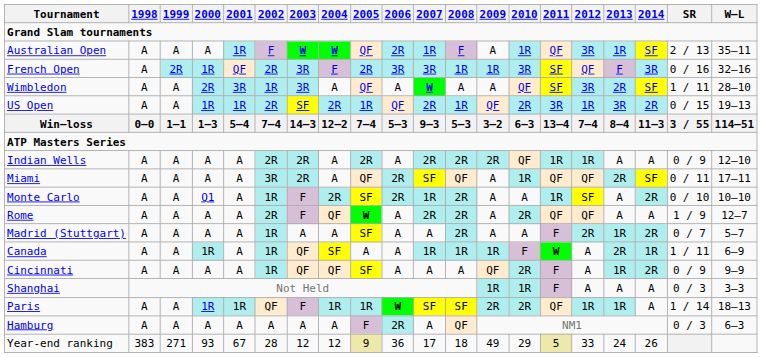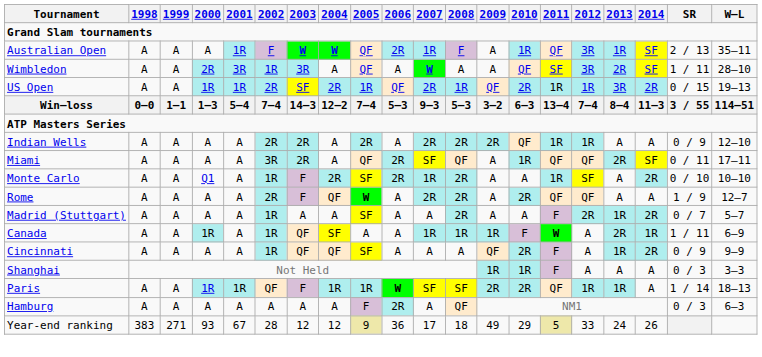- row: French Open | A | 2R | 1R | QF | 2R | 3R | F | 2R | 3R | 3R | 1R | 1R | 3R | SF | QF | F | 3R | 0 / 16 | 32–16
US Open | 2011: 3R -> 1R
